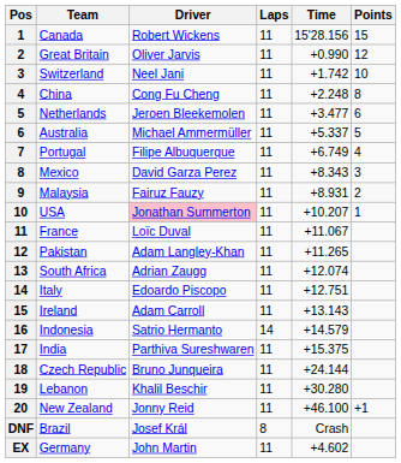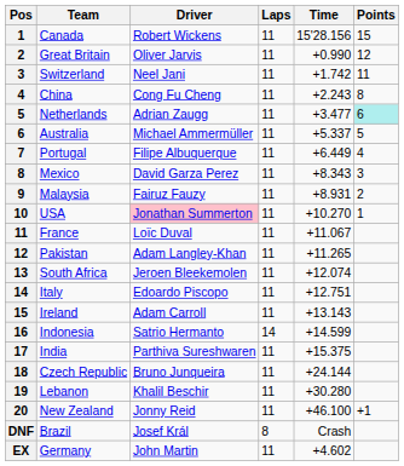Switzerland | Points: 10 -> 11
China | Time: +2.248 -> +2.243
Netherlands | Driver: Jeroen Bleekemolen -> Adrian Zaugg
Netherlands | Points: no background -> paleturquoise background
Portugal | Time: +6.749 -> +6.449
USA | Time: +10.207 -> +10.270
South Africa | Driver: Adrian Zaugg -> Jeroen Bleekemolen
Indonesia | Time: +14.579 -> +14.599
